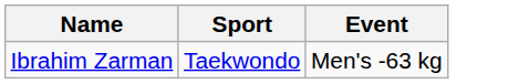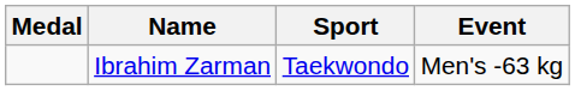+ column: Medal
